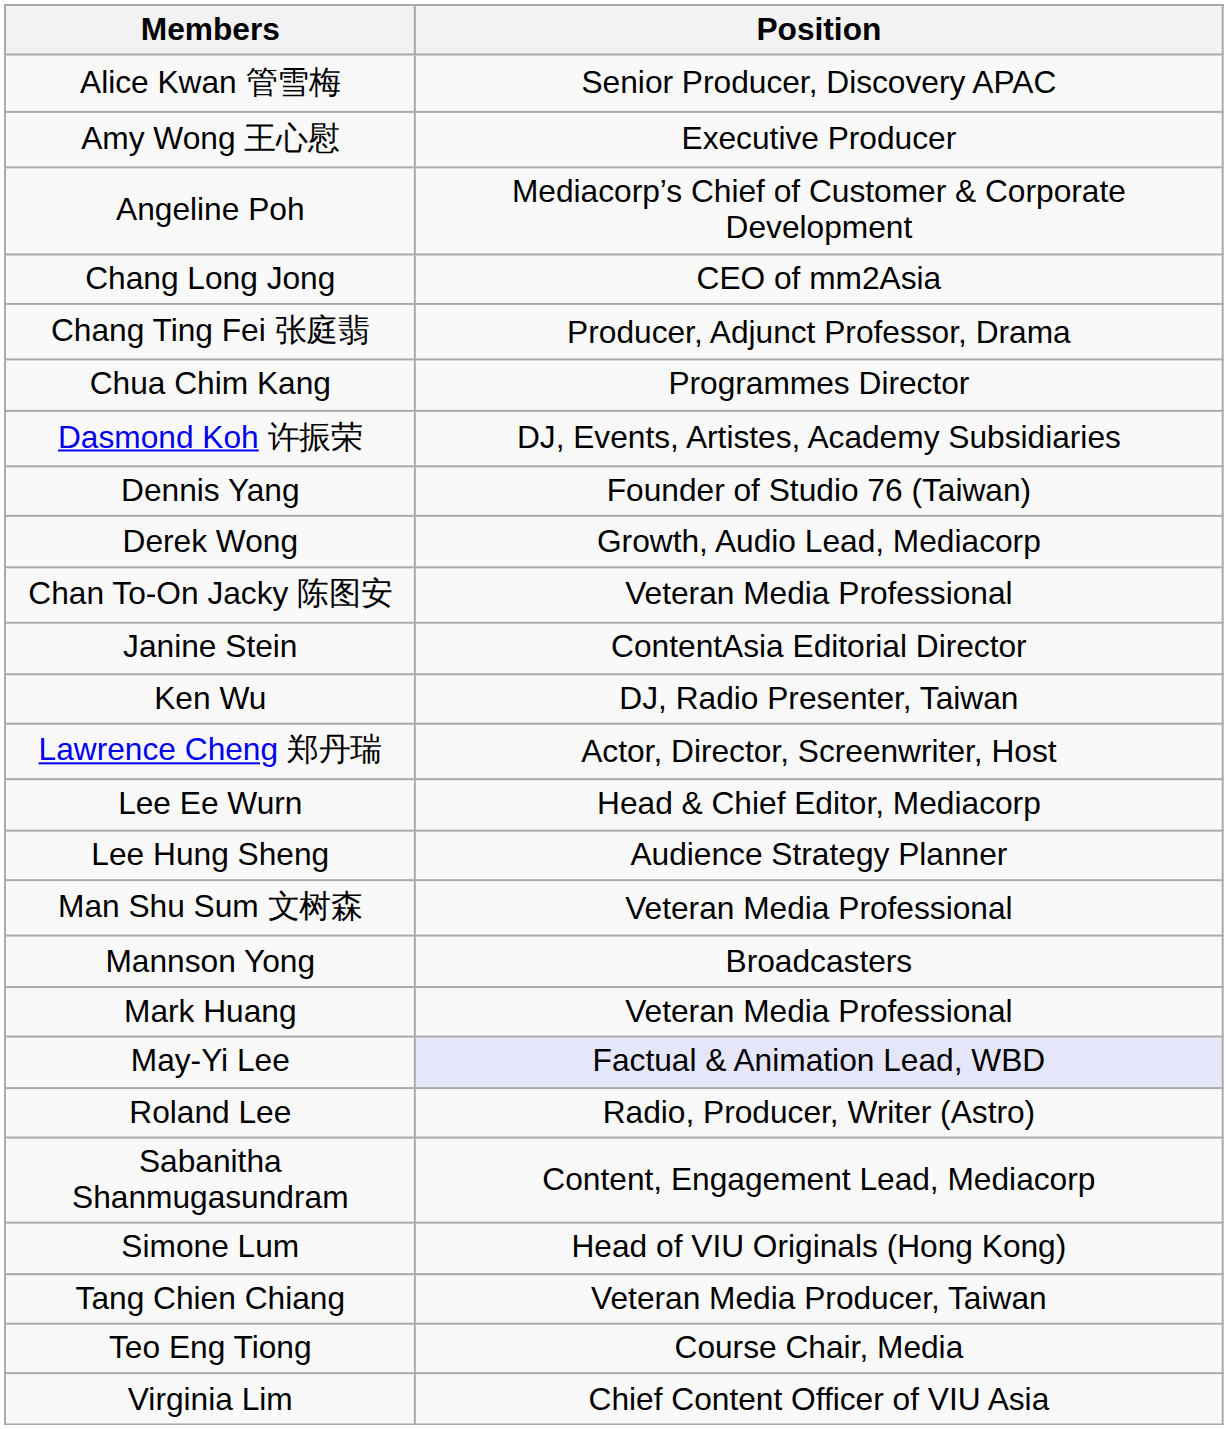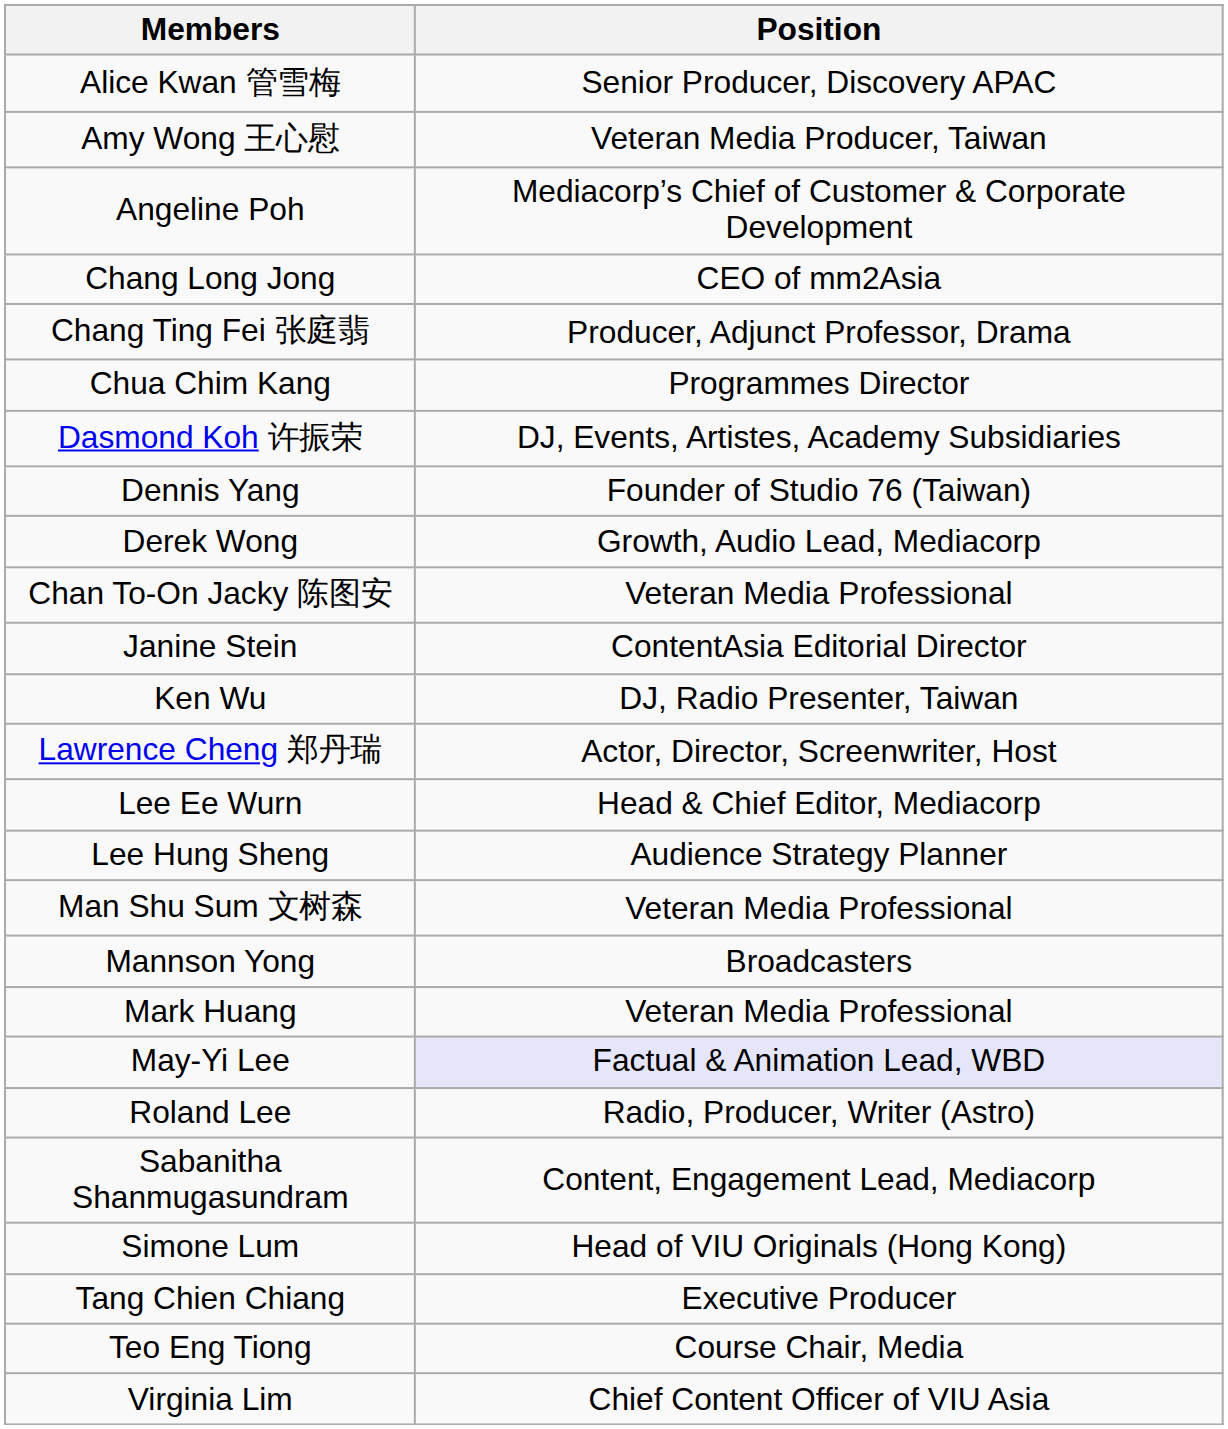Amy Wong 王心慰 | Position: Executive Producer -> Veteran Media Producer, Taiwan
Tang Chien Chiang | Position: Veteran Media Producer, Taiwan -> Executive Producer
